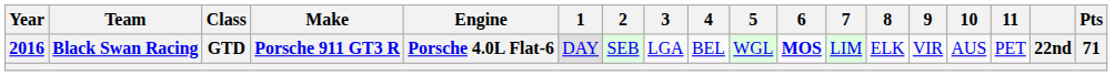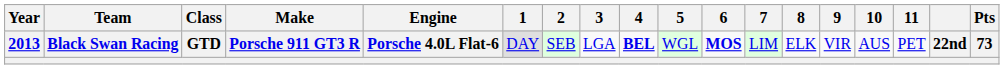Black Swan Racing | Year: 2016 -> 2013
Black Swan Racing | 4: normal -> bold
Black Swan Racing | Pts: 71 -> 73
